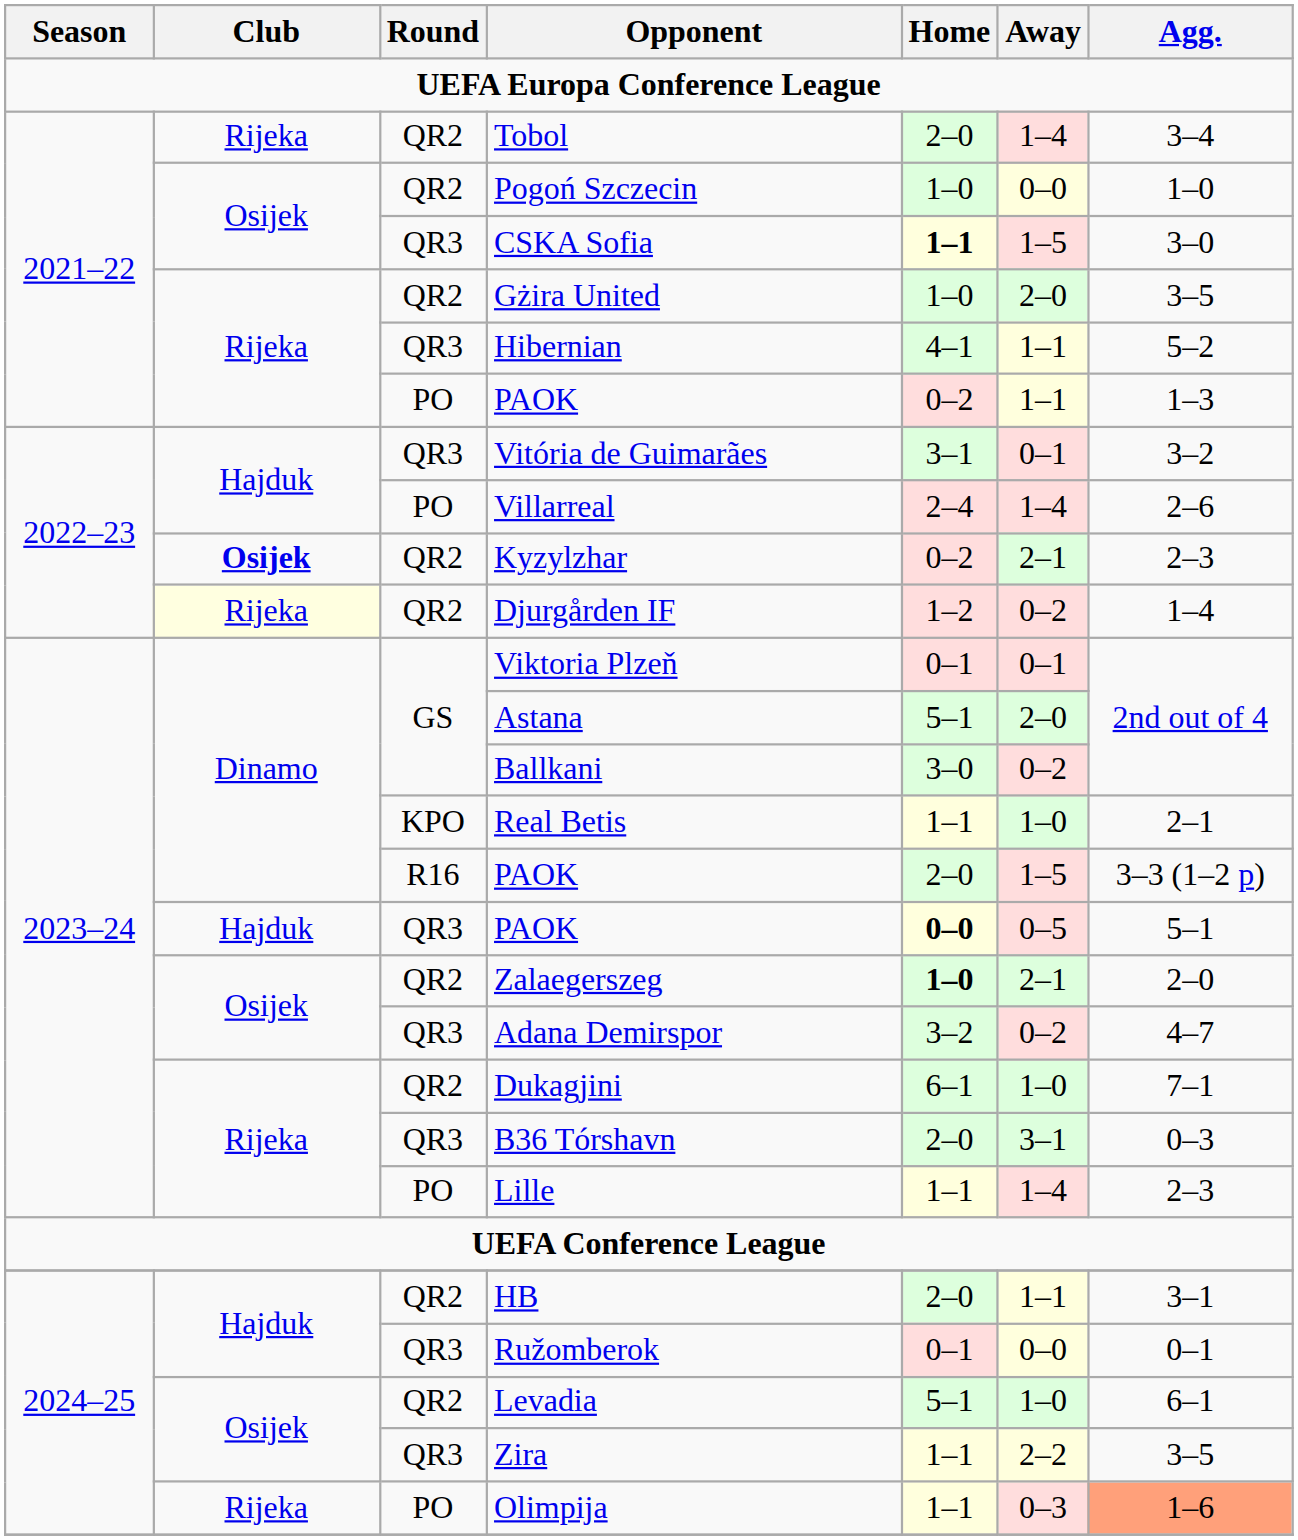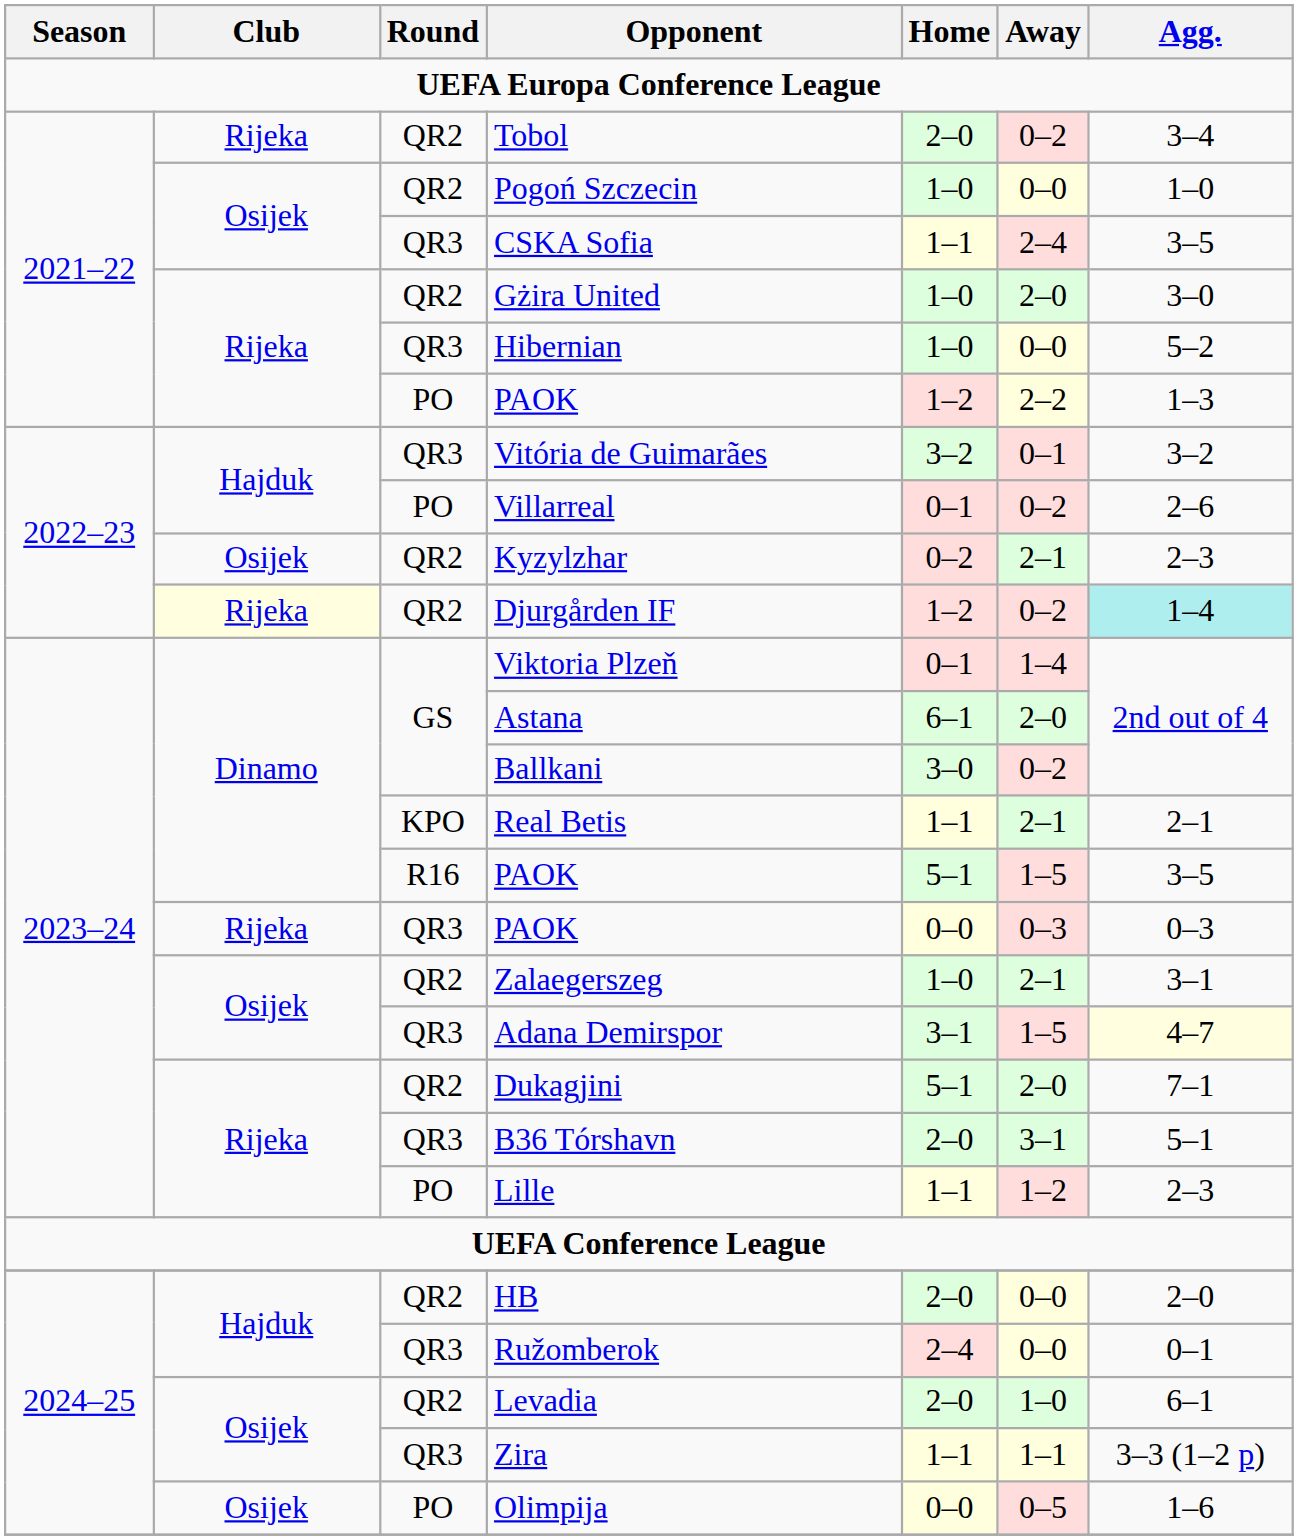Tobol | Away: 1–4 -> 0–2
CSKA Sofia | Home: bold -> normal
CSKA Sofia | Away: 1–5 -> 2–4
CSKA Sofia | Agg.: 3–0 -> 3–5
Gżira United | Agg.: 3–5 -> 3–0
Hibernian | Home: 4–1 -> 1–0
Hibernian | Away: 1–1 -> 0–0
PO / PAOK | Home: 0–2 -> 1–2
PO / PAOK | Away: 1–1 -> 2–2
Vitória de Guimarães | Home: 3–1 -> 3–2
Villarreal | Home: 2–4 -> 0–1
Villarreal | Away: 1–4 -> 0–2
Kyzylzhar | Club: bold -> normal
Djurgården IF | Agg.: no background -> paleturquoise background
Viktoria Plzeň | Away: 0–1 -> 1–4
Astana | Home: 5–1 -> 6–1
Real Betis | Away: 1–0 -> 2–1
R16 / PAOK | Home: 2–0 -> 5–1
R16 / PAOK | Agg.: 3–3 (1–2 p) -> 3–5
QR3 / PAOK | Club: Hajduk -> Rijeka
QR3 / PAOK | Home: bold -> normal
QR3 / PAOK | Away: 0–5 -> 0–3
QR3 / PAOK | Agg.: 5–1 -> 0–3
Zalaegerszeg | Home: bold -> normal
Zalaegerszeg | Agg.: 2–0 -> 3–1
Adana Demirspor | Home: 3–2 -> 3–1
Adana Demirspor | Away: 0–2 -> 1–5
Adana Demirspor | Agg.: no background -> lightyellow background
Dukagjini | Home: 6–1 -> 5–1
Dukagjini | Away: 1–0 -> 2–0
B36 Tórshavn | Agg.: 0–3 -> 5–1
Lille | Away: 1–4 -> 1–2
HB | Away: 1–1 -> 0–0
HB | Agg.: 3–1 -> 2–0
Ružomberok | Home: 0–1 -> 2–4
Levadia | Home: 5–1 -> 2–0
Zira | Away: 2–2 -> 1–1
Zira | Agg.: 3–5 -> 3–3 (1–2 p)
Olimpija | Club: Rijeka -> Osijek
Olimpija | Home: 1–1 -> 0–0
Olimpija | Away: 0–3 -> 0–5
Olimpija | Agg.: lightsalmon background -> no background
